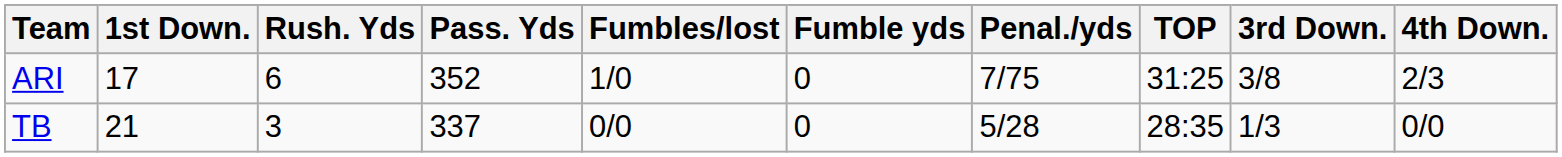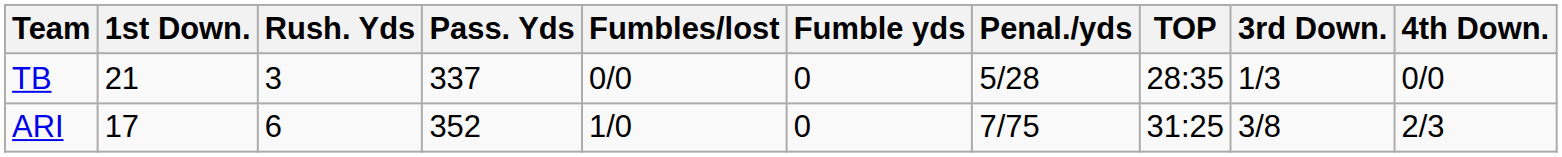rows swapped: ARI <-> TB
